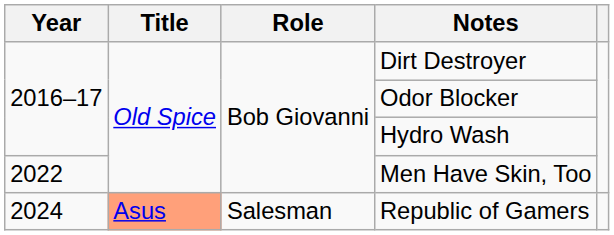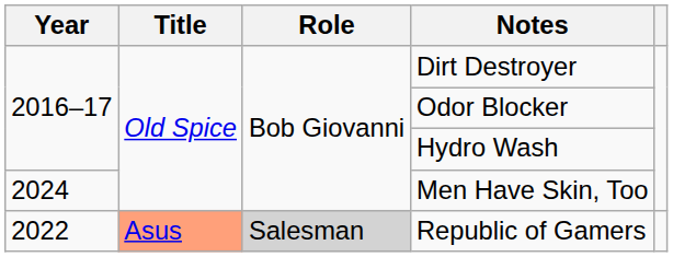Men Have Skin, Too | Year: 2022 -> 2024
Republic of Gamers | Year: 2024 -> 2022
Republic of Gamers | Role: no background -> lightgrey background
